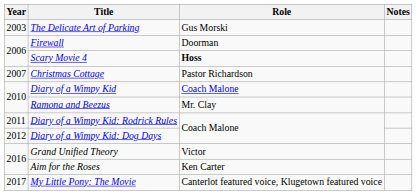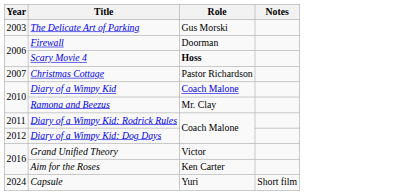- row: 2017 | My Little Pony: The Movie | Canterlot featured voice, Klugetown featured voice
+ row: 2024 | Capsule | Yuri | Short film
